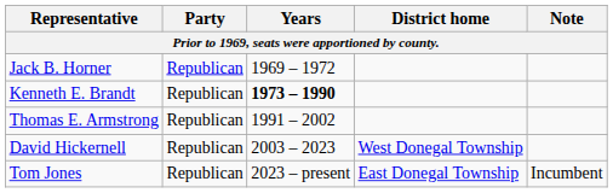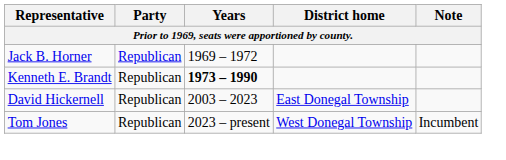- row: Thomas E. Armstrong | Republican | 1991 – 2002
David Hickernell | District home: West Donegal Township -> East Donegal Township
Tom Jones | District home: East Donegal Township -> West Donegal Township
